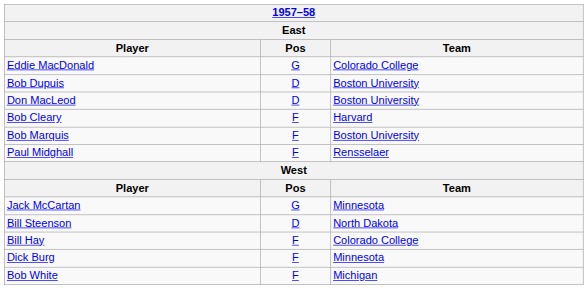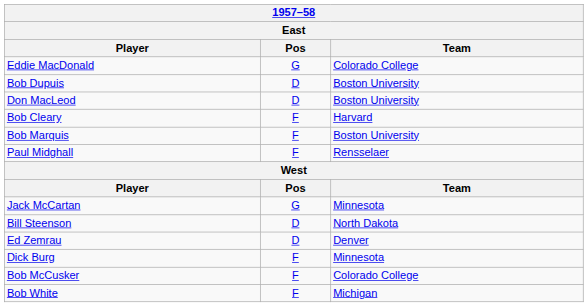+ row: Ed Zemrau | D | Denver
- row: Bill Hay | F | Colorado College
+ row: Bob McCusker | F | Colorado College
